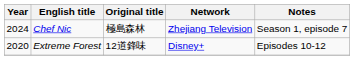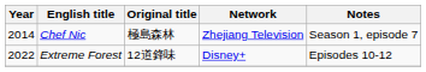Chef Nic | Year: 2024 -> 2014
Extreme Forest | Year: 2020 -> 2022
